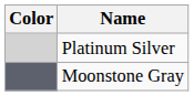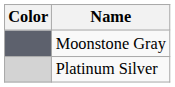rows swapped: Moonstone Gray <-> Platinum Silver
